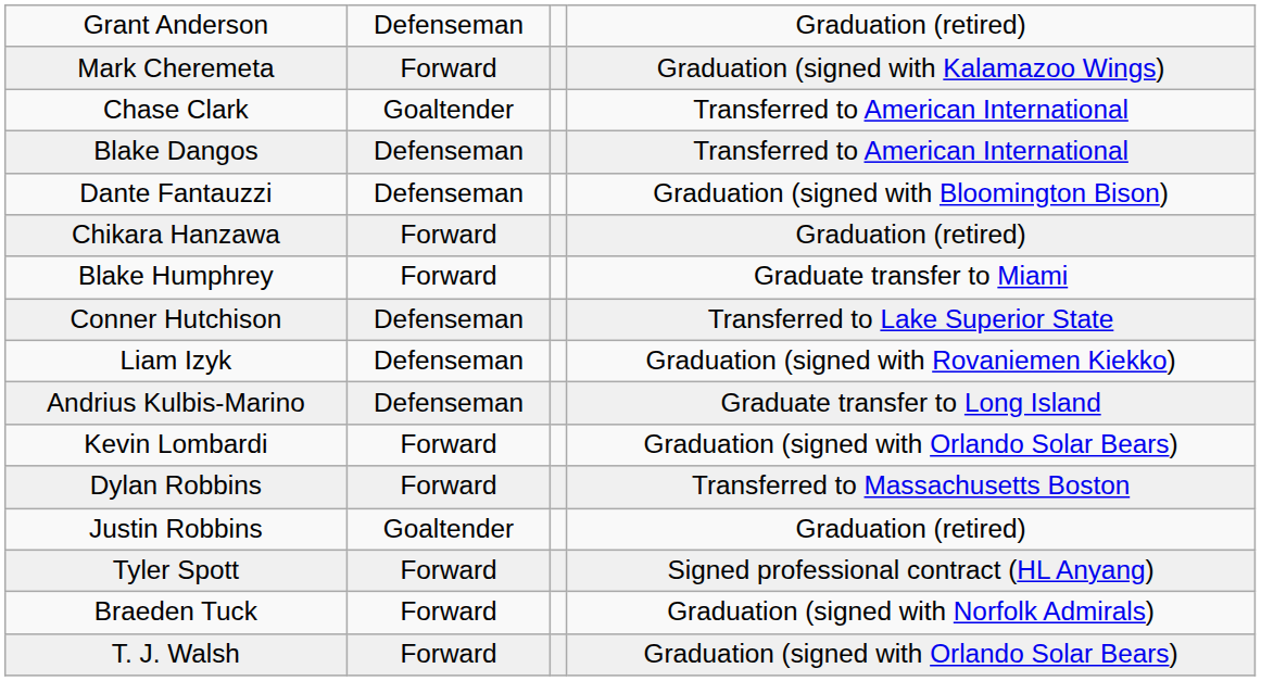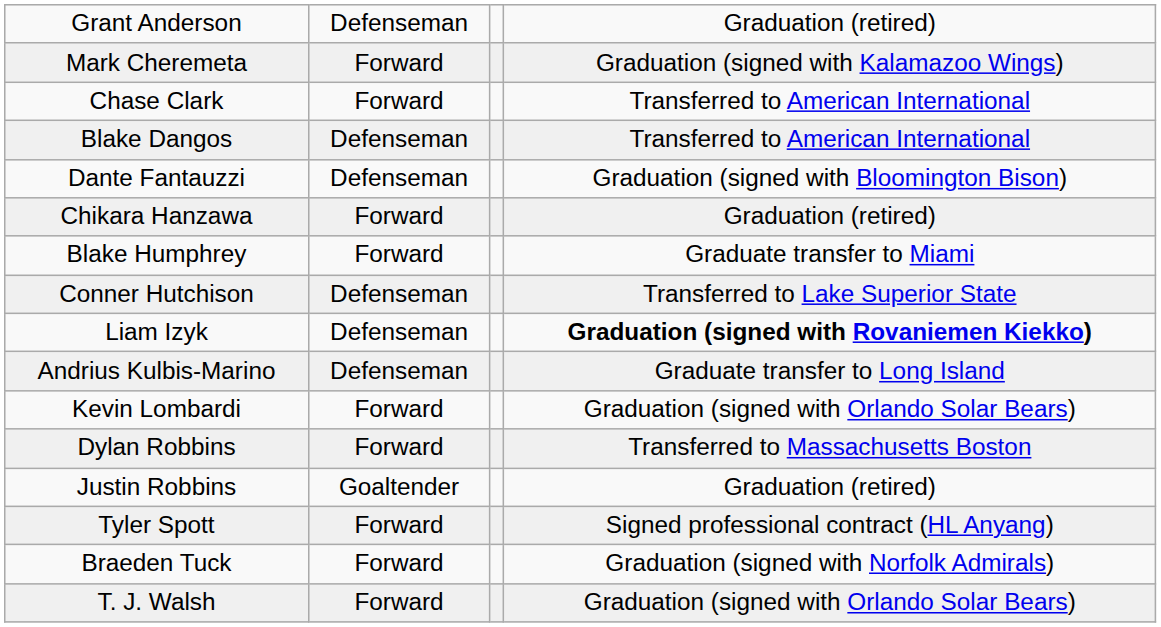Chase Clark | column 2: Goaltender -> Forward
Liam Izyk | column 4: normal -> bold
